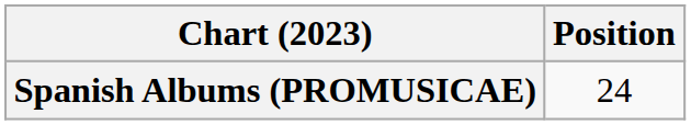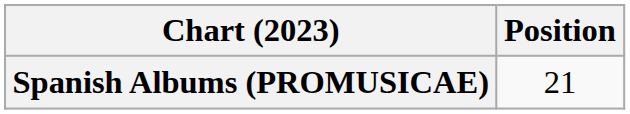Spanish Albums (PROMUSICAE) | Position: 24 -> 21
